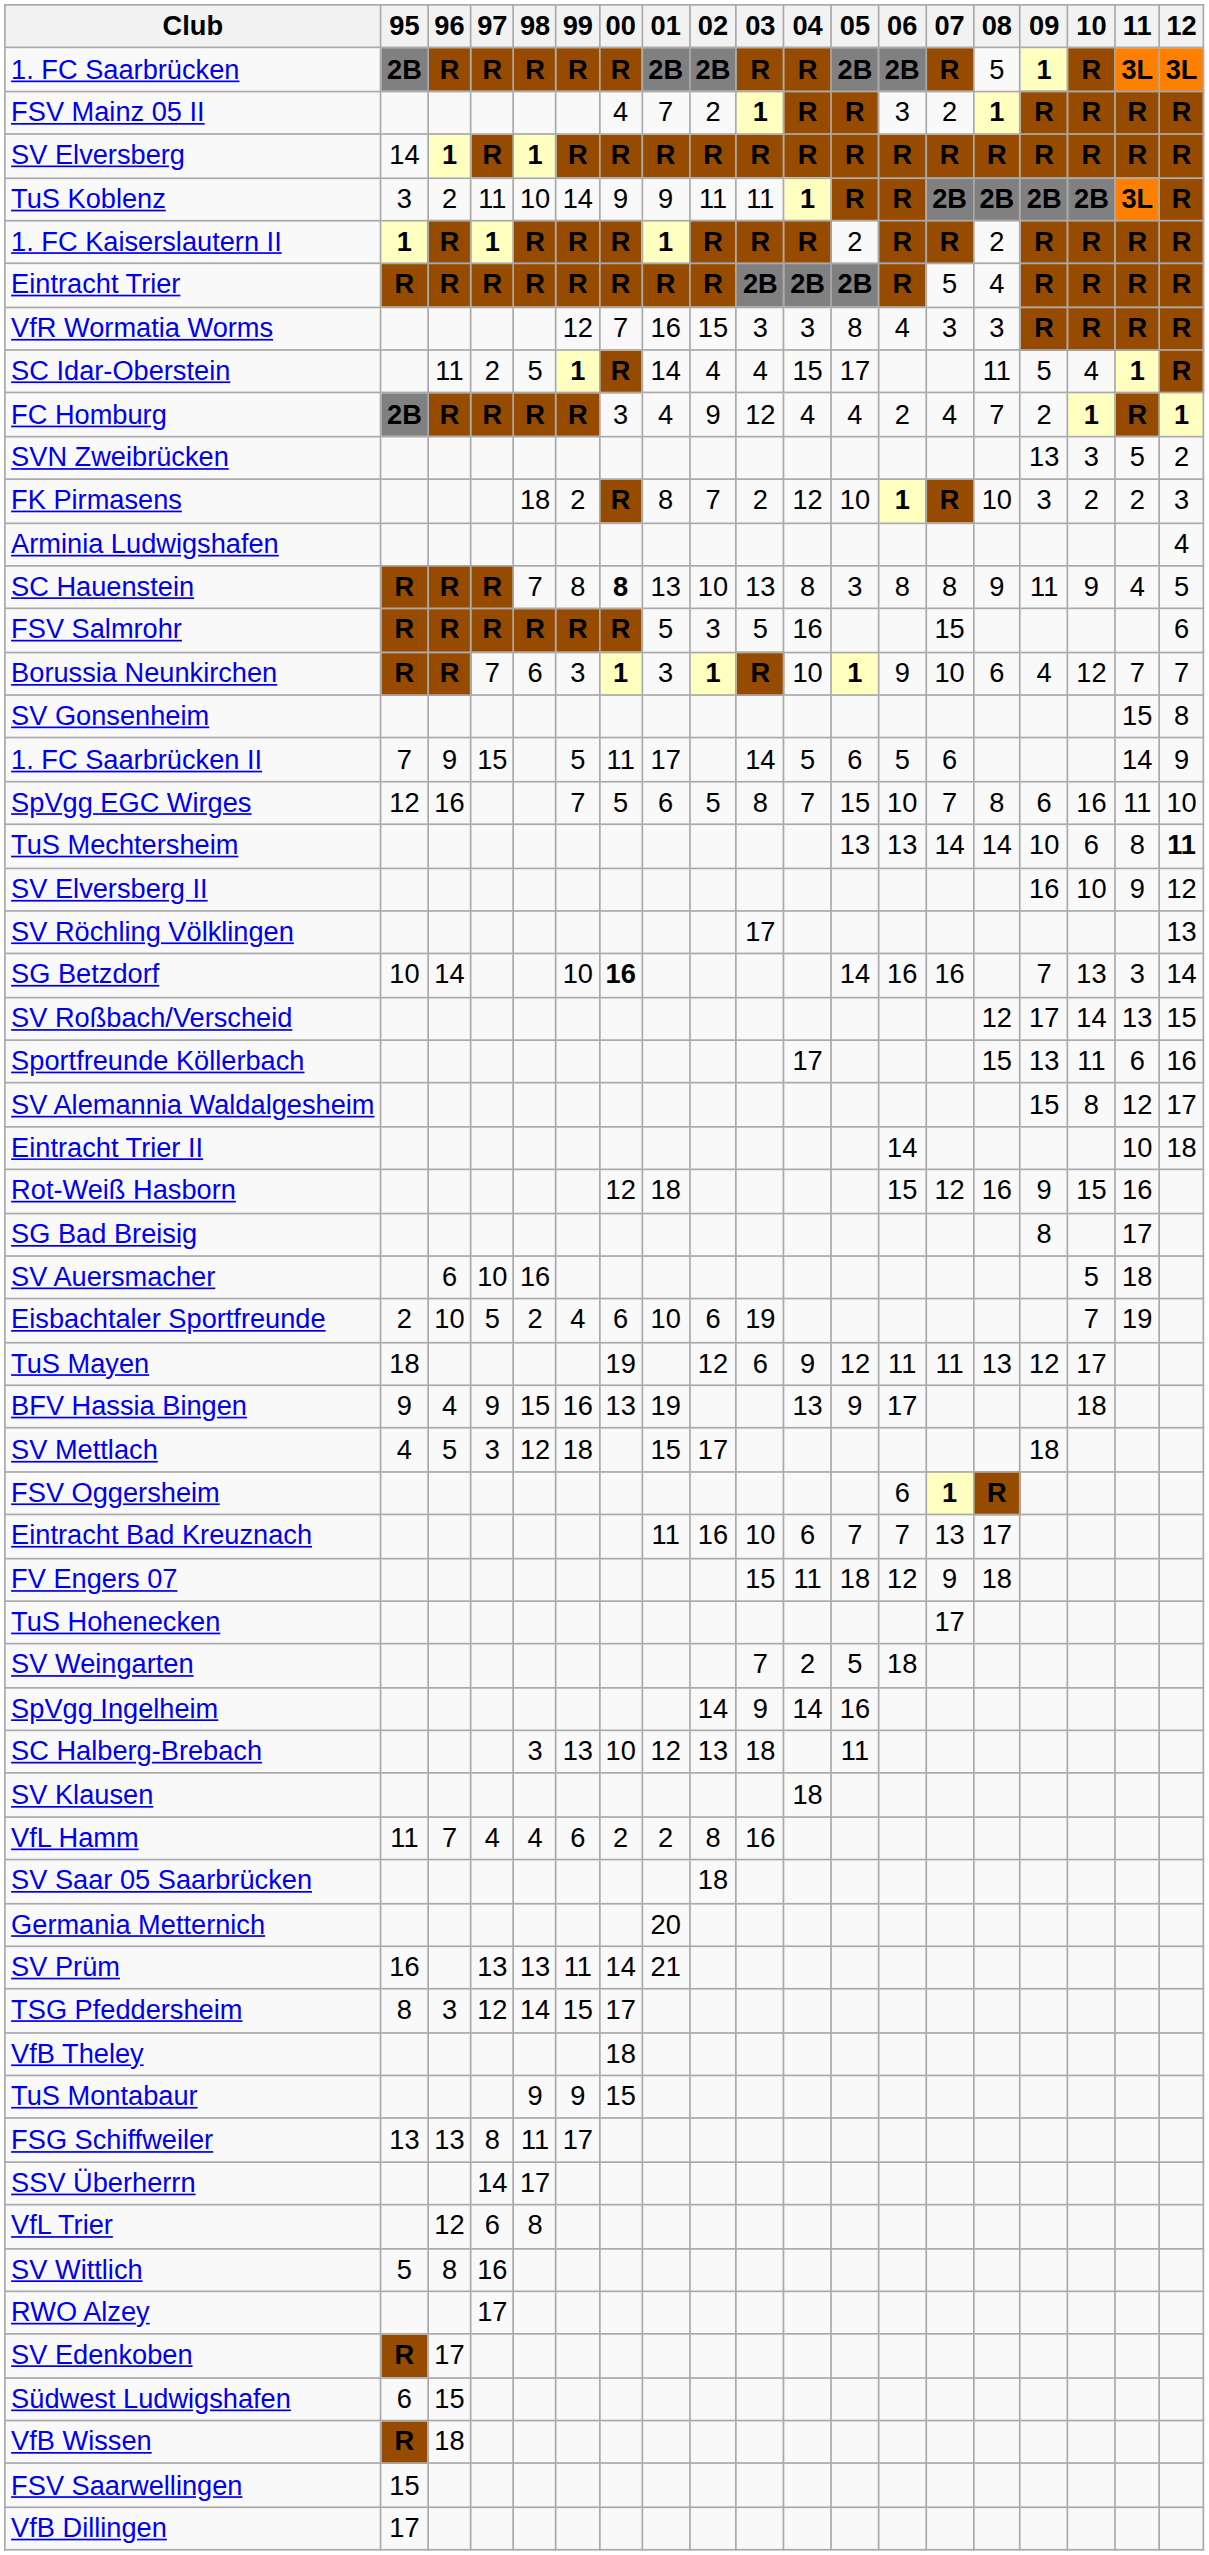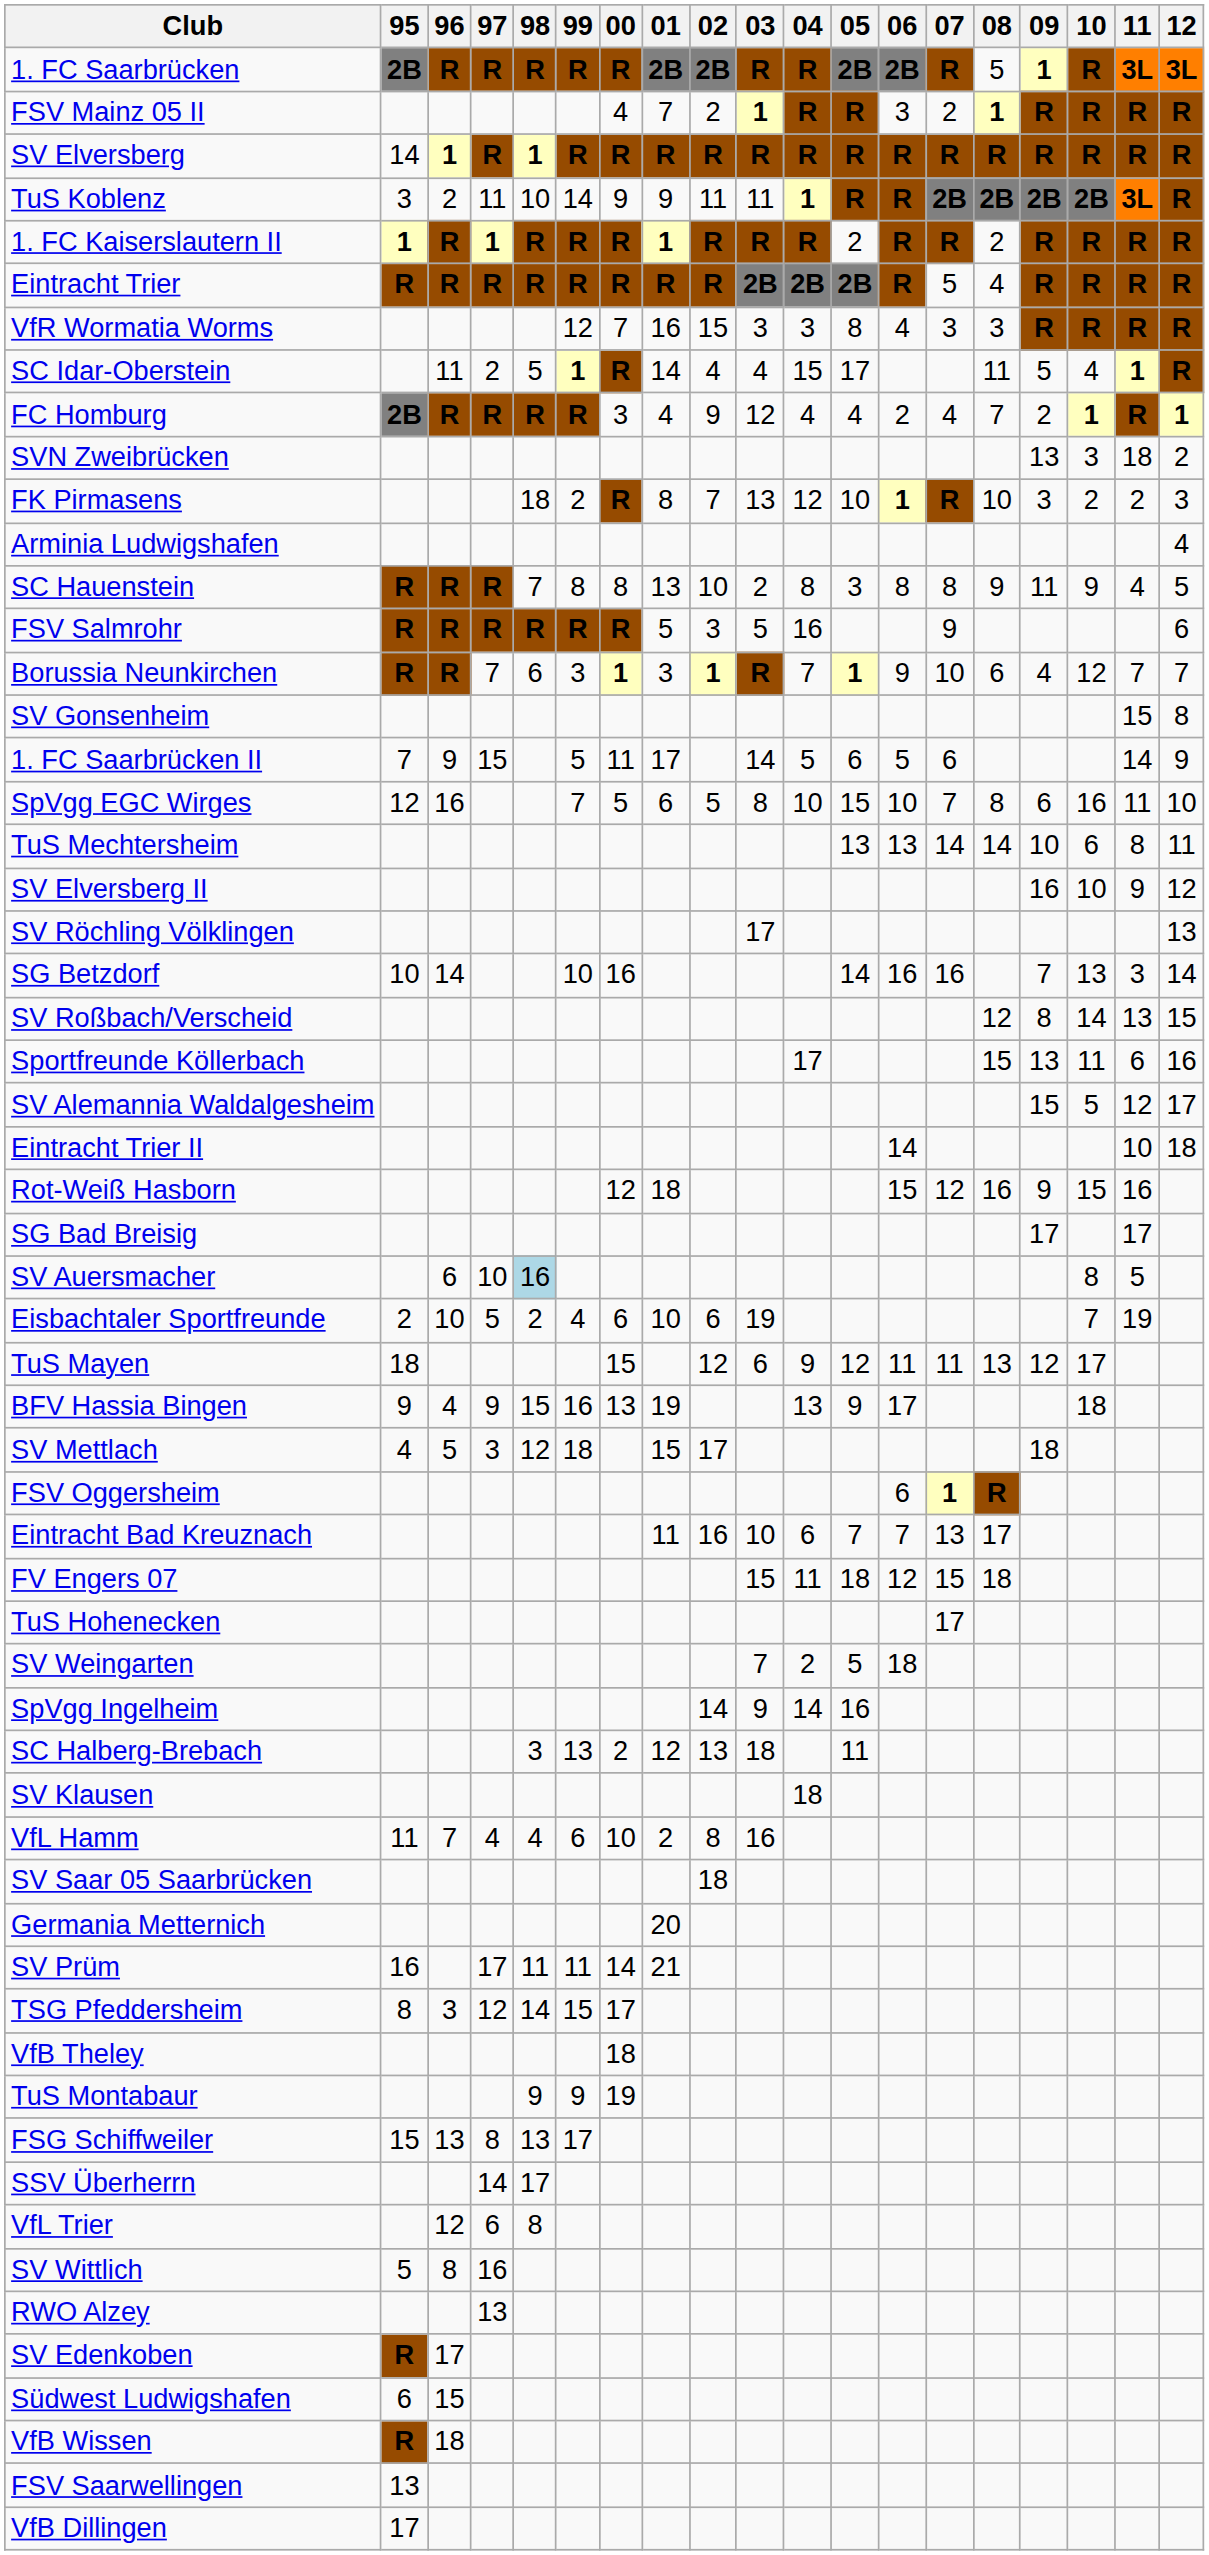SVN Zweibrücken | 11: 5 -> 18
FK Pirmasens | 03: 2 -> 13
SC Hauenstein | 00: bold -> normal
SC Hauenstein | 03: 13 -> 2
FSV Salmrohr | 07: 15 -> 9
Borussia Neunkirchen | 04: 10 -> 7
SpVgg EGC Wirges | 04: 7 -> 10
TuS Mechtersheim | 12: bold -> normal
SG Betzdorf | 00: bold -> normal
SV Roßbach/Verscheid | 09: 17 -> 8
SV Alemannia Waldalgesheim | 10: 8 -> 5
SG Bad Breisig | 09: 8 -> 17
SV Auersmacher | 98: no background -> lightblue background
SV Auersmacher | 10: 5 -> 8
SV Auersmacher | 11: 18 -> 5
TuS Mayen | 00: 19 -> 15
FV Engers 07 | 07: 9 -> 15
SC Halberg-Brebach | 00: 10 -> 2
VfL Hamm | 00: 2 -> 10
SV Prüm | 97: 13 -> 17
SV Prüm | 98: 13 -> 11
TuS Montabaur | 00: 15 -> 19
FSG Schiffweiler | 95: 13 -> 15
FSG Schiffweiler | 98: 11 -> 13
RWO Alzey | 97: 17 -> 13
FSV Saarwellingen | 95: 15 -> 13
